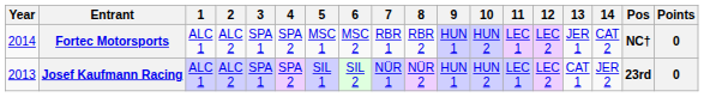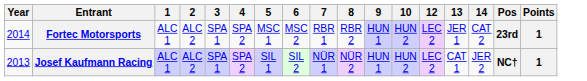- column: 11 | LEC 1 | LEC 1
Fortec Motorsports | Pos: NC† -> 23rd
Fortec Motorsports | Points: 0 -> 1
Josef Kaufmann Racing | Pos: 23rd -> NC†
Josef Kaufmann Racing | Points: 0 -> 1
